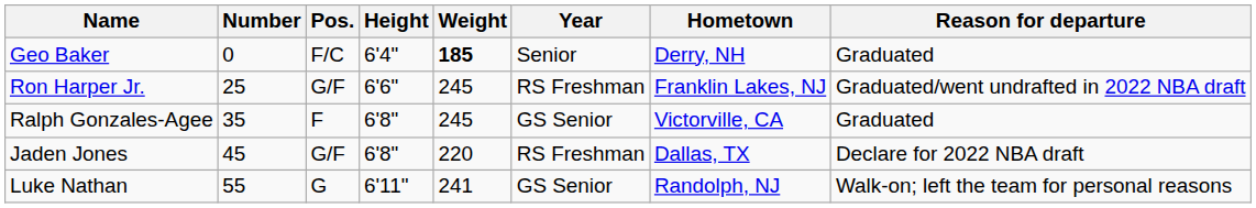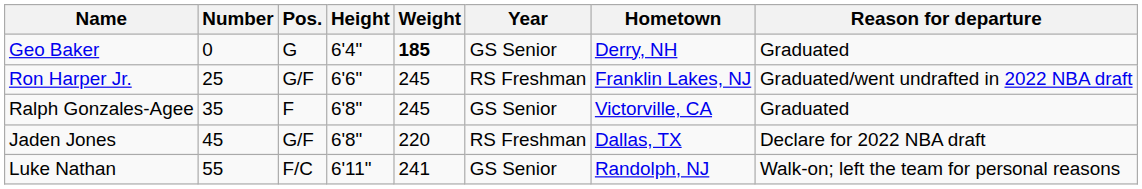Geo Baker | Pos.: F/C -> G
Geo Baker | Year: Senior -> GS Senior
Luke Nathan | Pos.: G -> F/C
